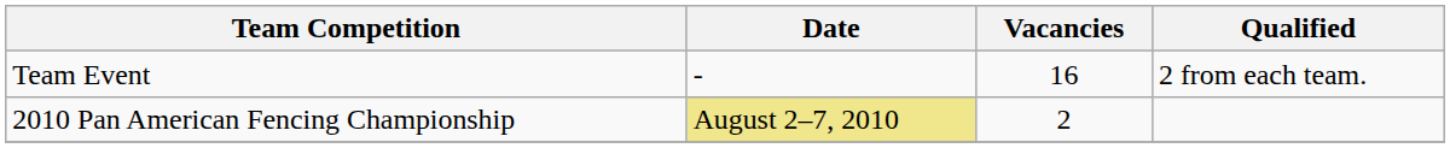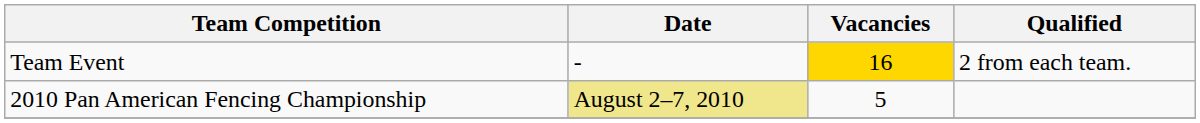Team Event | Vacancies: no background -> gold background
2010 Pan American Fencing Championship | Vacancies: 2 -> 5
